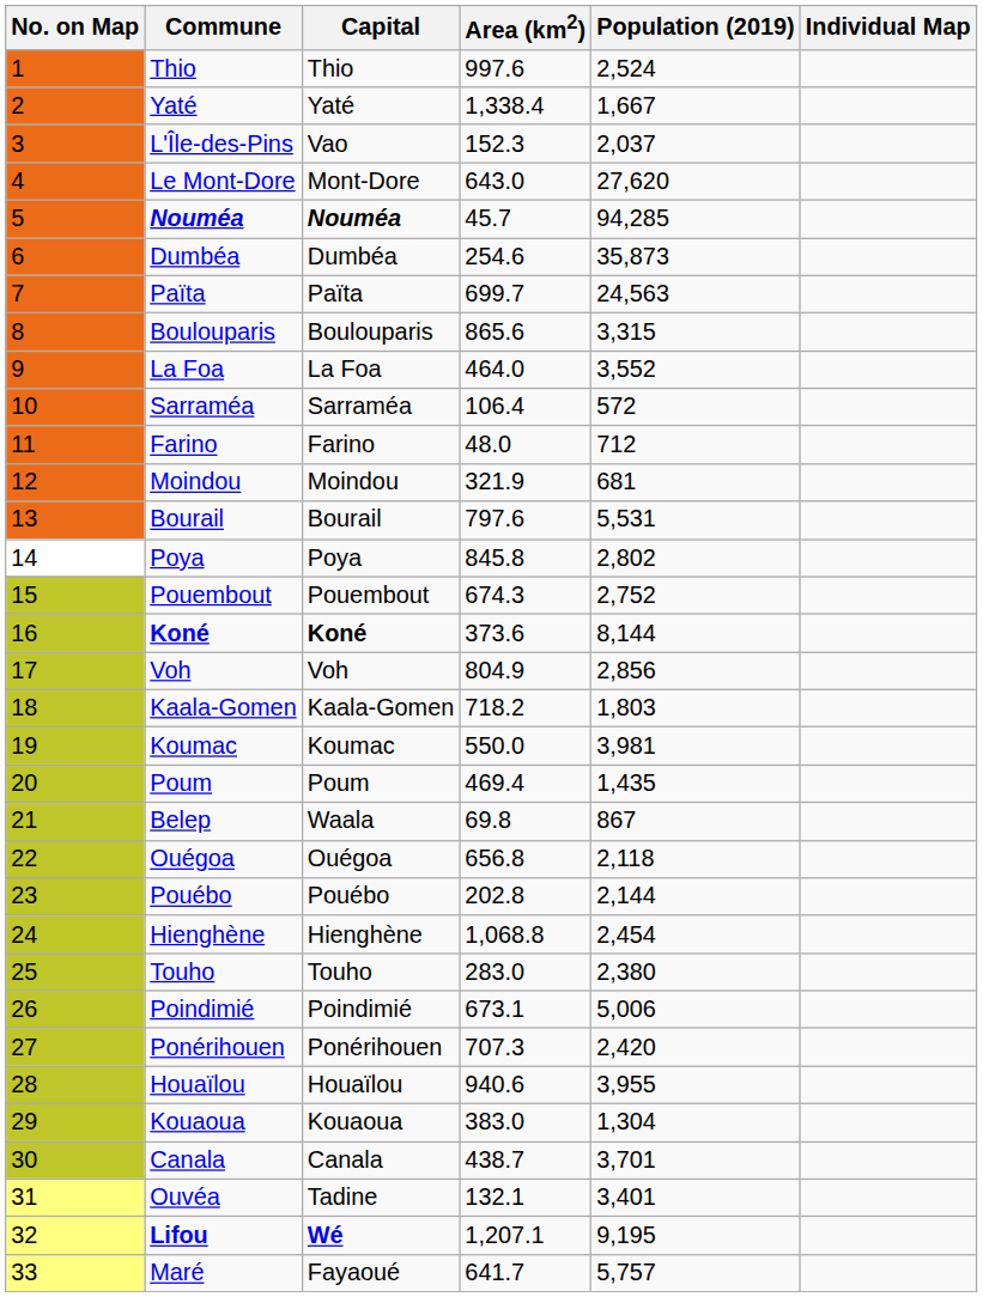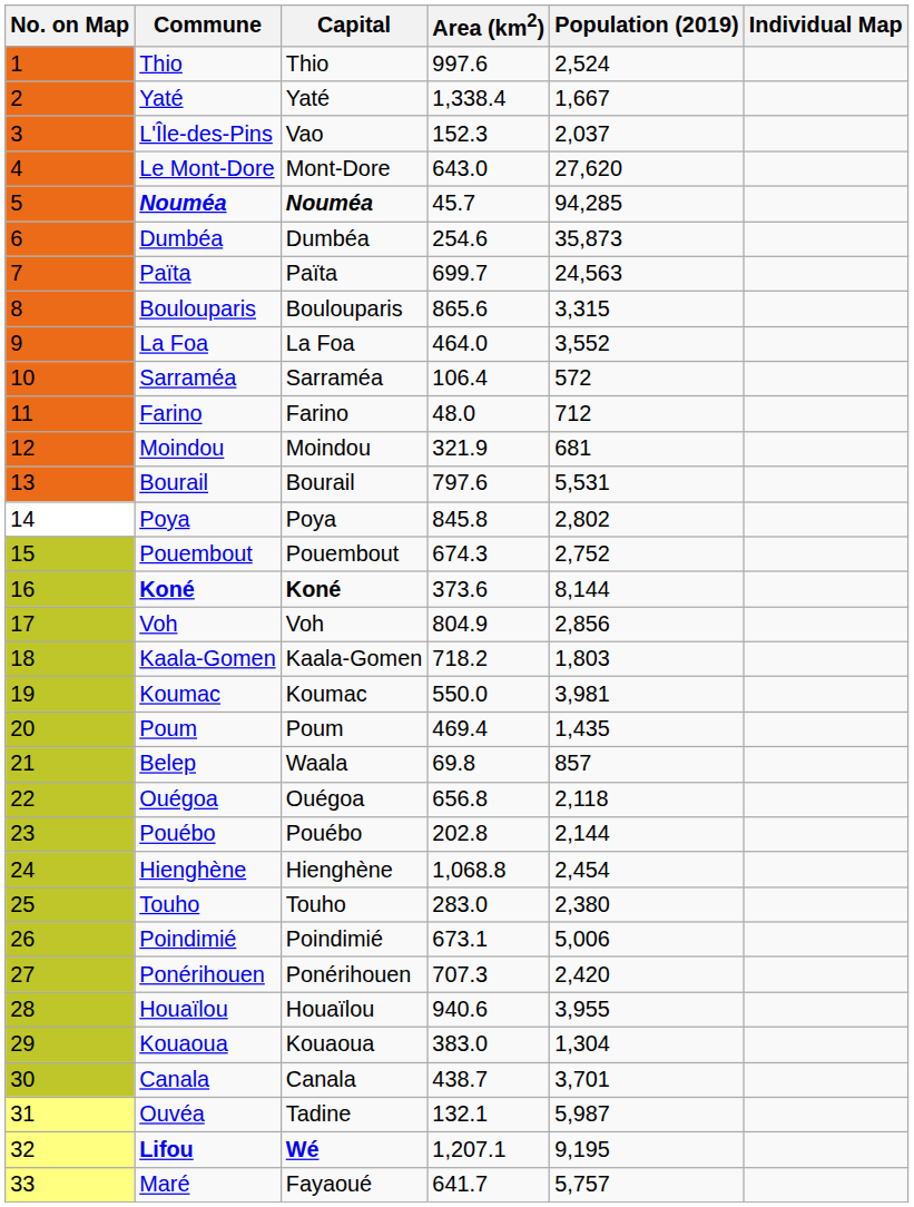Belep | Population (2019): 867 -> 857
Ouvéa | Population (2019): 3,401 -> 5,987
